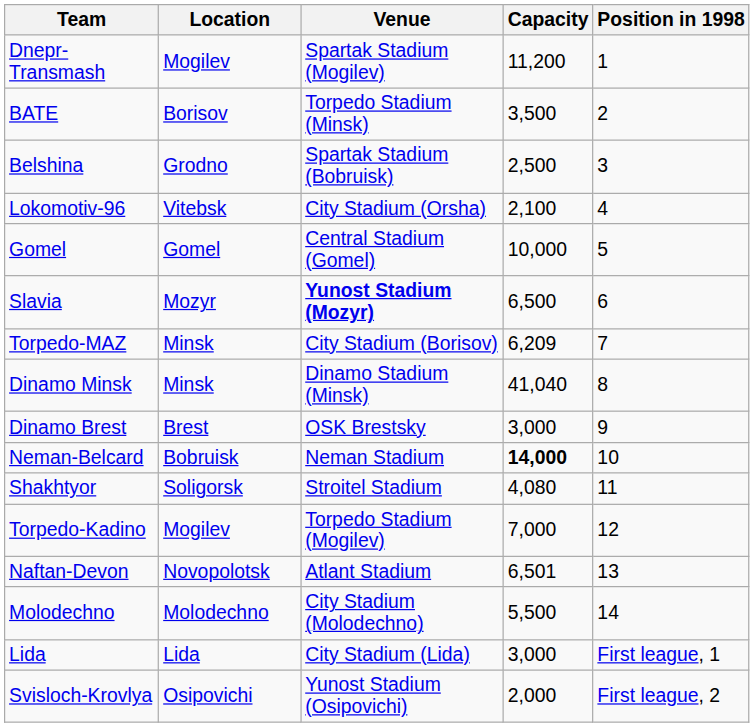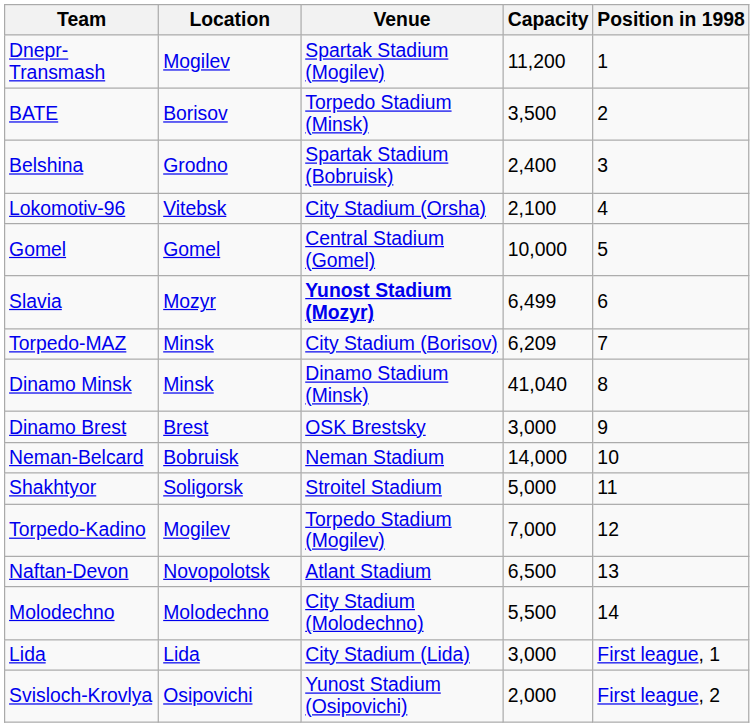Belshina | Capacity: 2,500 -> 2,400
Slavia | Capacity: 6,500 -> 6,499
Neman-Belcard | Capacity: bold -> normal
Shakhtyor | Capacity: 4,080 -> 5,000
Naftan-Devon | Capacity: 6,501 -> 6,500
